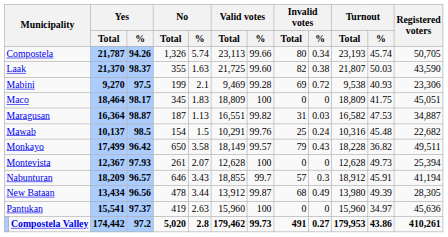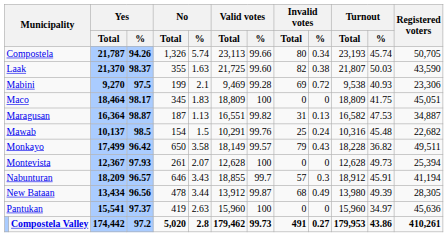Maragusan | Invalid votes / %: 0.03 -> 0.13
